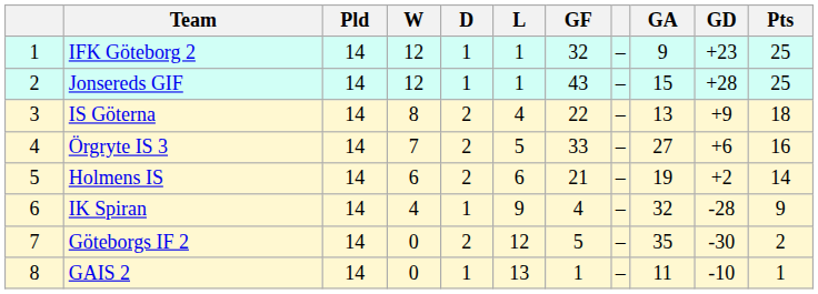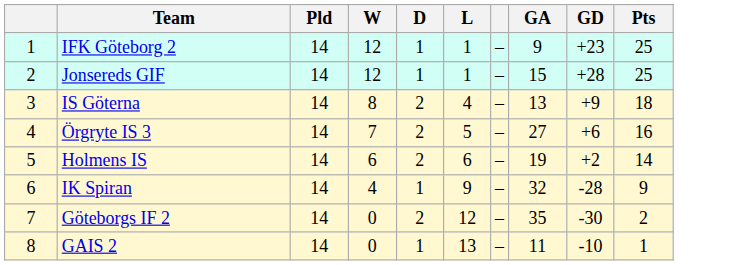- column: GF | 32 | 43 | 22 | 33 | 21 | 4 | 5 | 1
